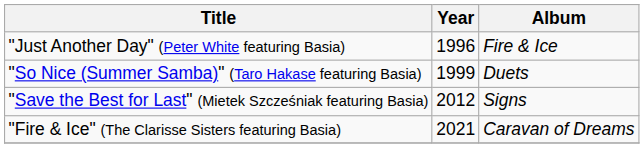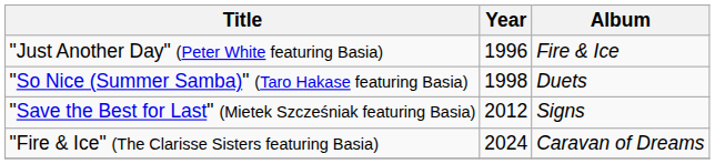"So Nice (Summer Samba)" (Taro Hakase featuring Basia) | Year: 1999 -> 1998
"Fire & Ice" (The Clarisse Sisters featuring Basia) | Year: 2021 -> 2024
